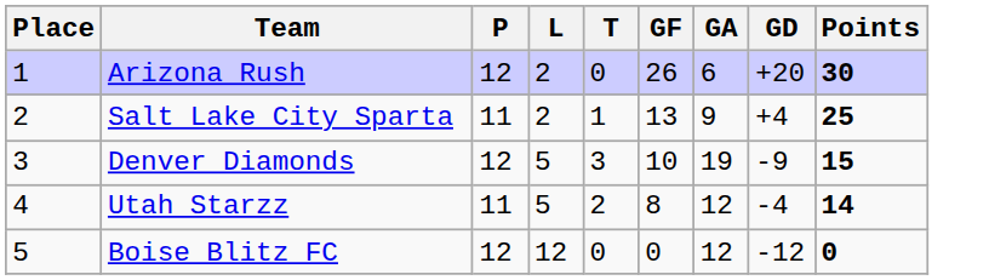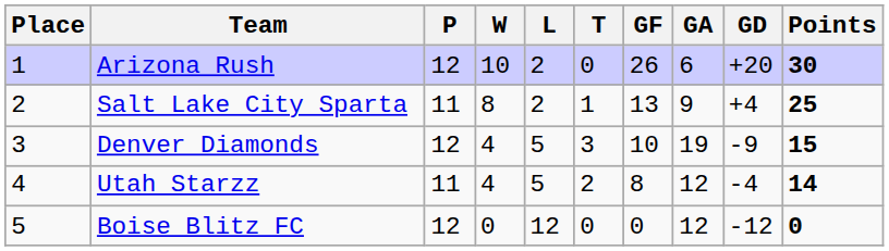+ column: W | 10 | 8 | 4 | 4 | 0
